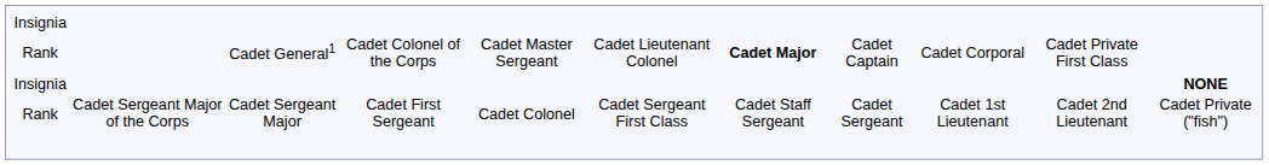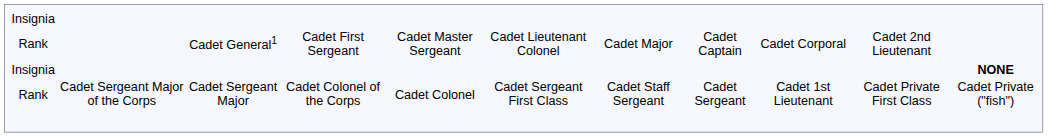Rank / Cadet General1 | column 4: Cadet Colonel of the Corps -> Cadet First Sergeant
Rank / Cadet General1 | column 7: bold -> normal
Rank / Cadet General1 | column 10: Cadet Private First Class -> Cadet 2nd Lieutenant
Rank / Cadet Sergeant Major | column 4: Cadet First Sergeant -> Cadet Colonel of the Corps
Rank / Cadet Sergeant Major | column 10: Cadet 2nd Lieutenant -> Cadet Private First Class
